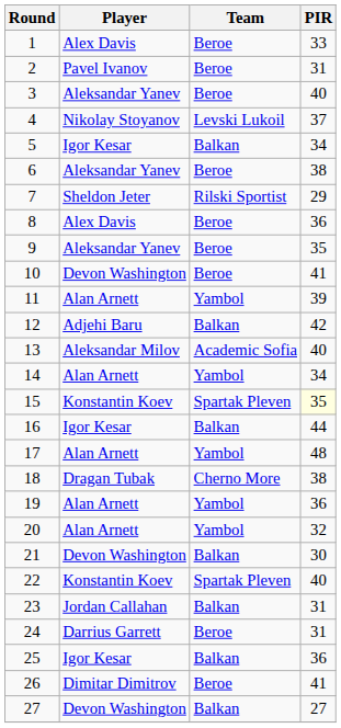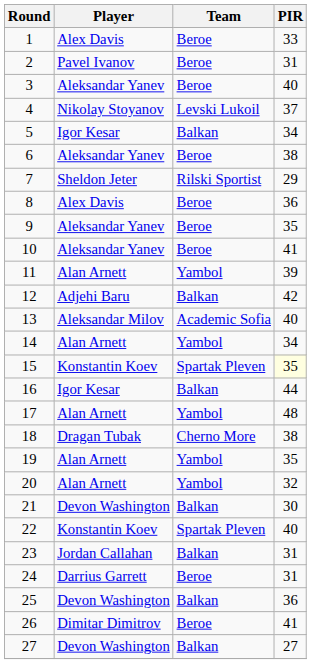10 | Player: Devon Washington -> Aleksandar Yanev
19 | PIR: 36 -> 35
25 | Player: Igor Kesar -> Devon Washington
